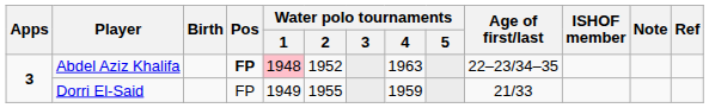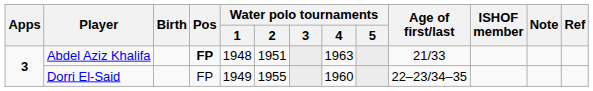Abdel Aziz Khalifa | Water polo tournaments / 1: pink background -> no background
Abdel Aziz Khalifa | Water polo tournaments / 2: 1952 -> 1951
Abdel Aziz Khalifa | Age of first/last: 22–23/34–35 -> 21/33
Dorri El-Said | Water polo tournaments / 4: 1959 -> 1960
Dorri El-Said | Age of first/last: 21/33 -> 22–23/34–35
